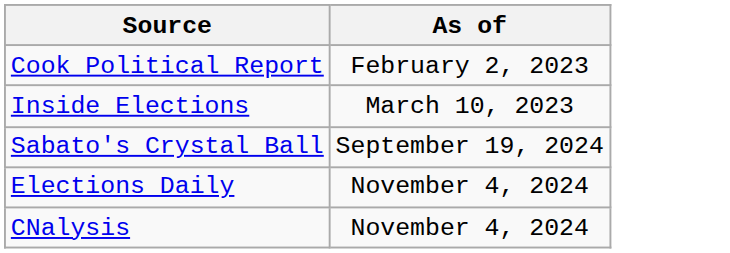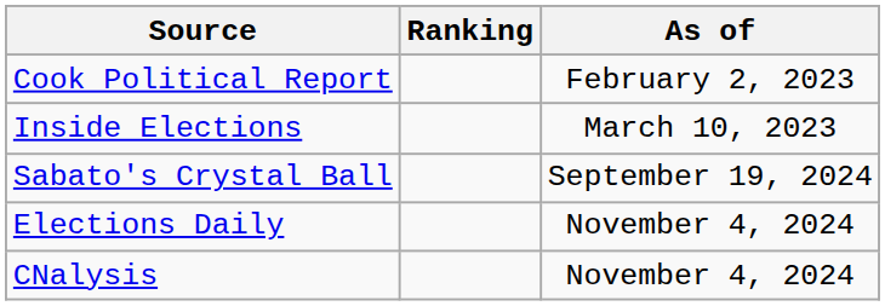+ column: Ranking
